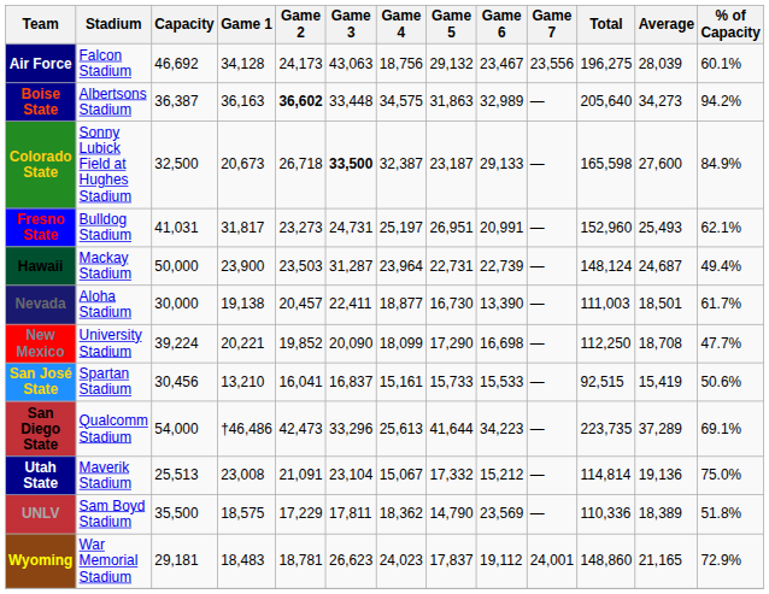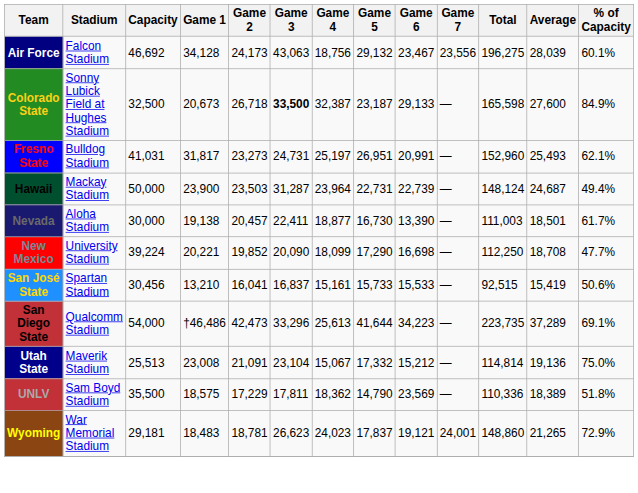- row: Boise State | Albertsons Stadium | 36,387 | 36,163 | 36,602 | 33,448 | 34,575 | 31,863 | 32,989 | — | 205,640 | 34,273 | 94.2%
Wyoming | Game 6: 19,112 -> 19,121
Wyoming | Average: 21,165 -> 21,265
